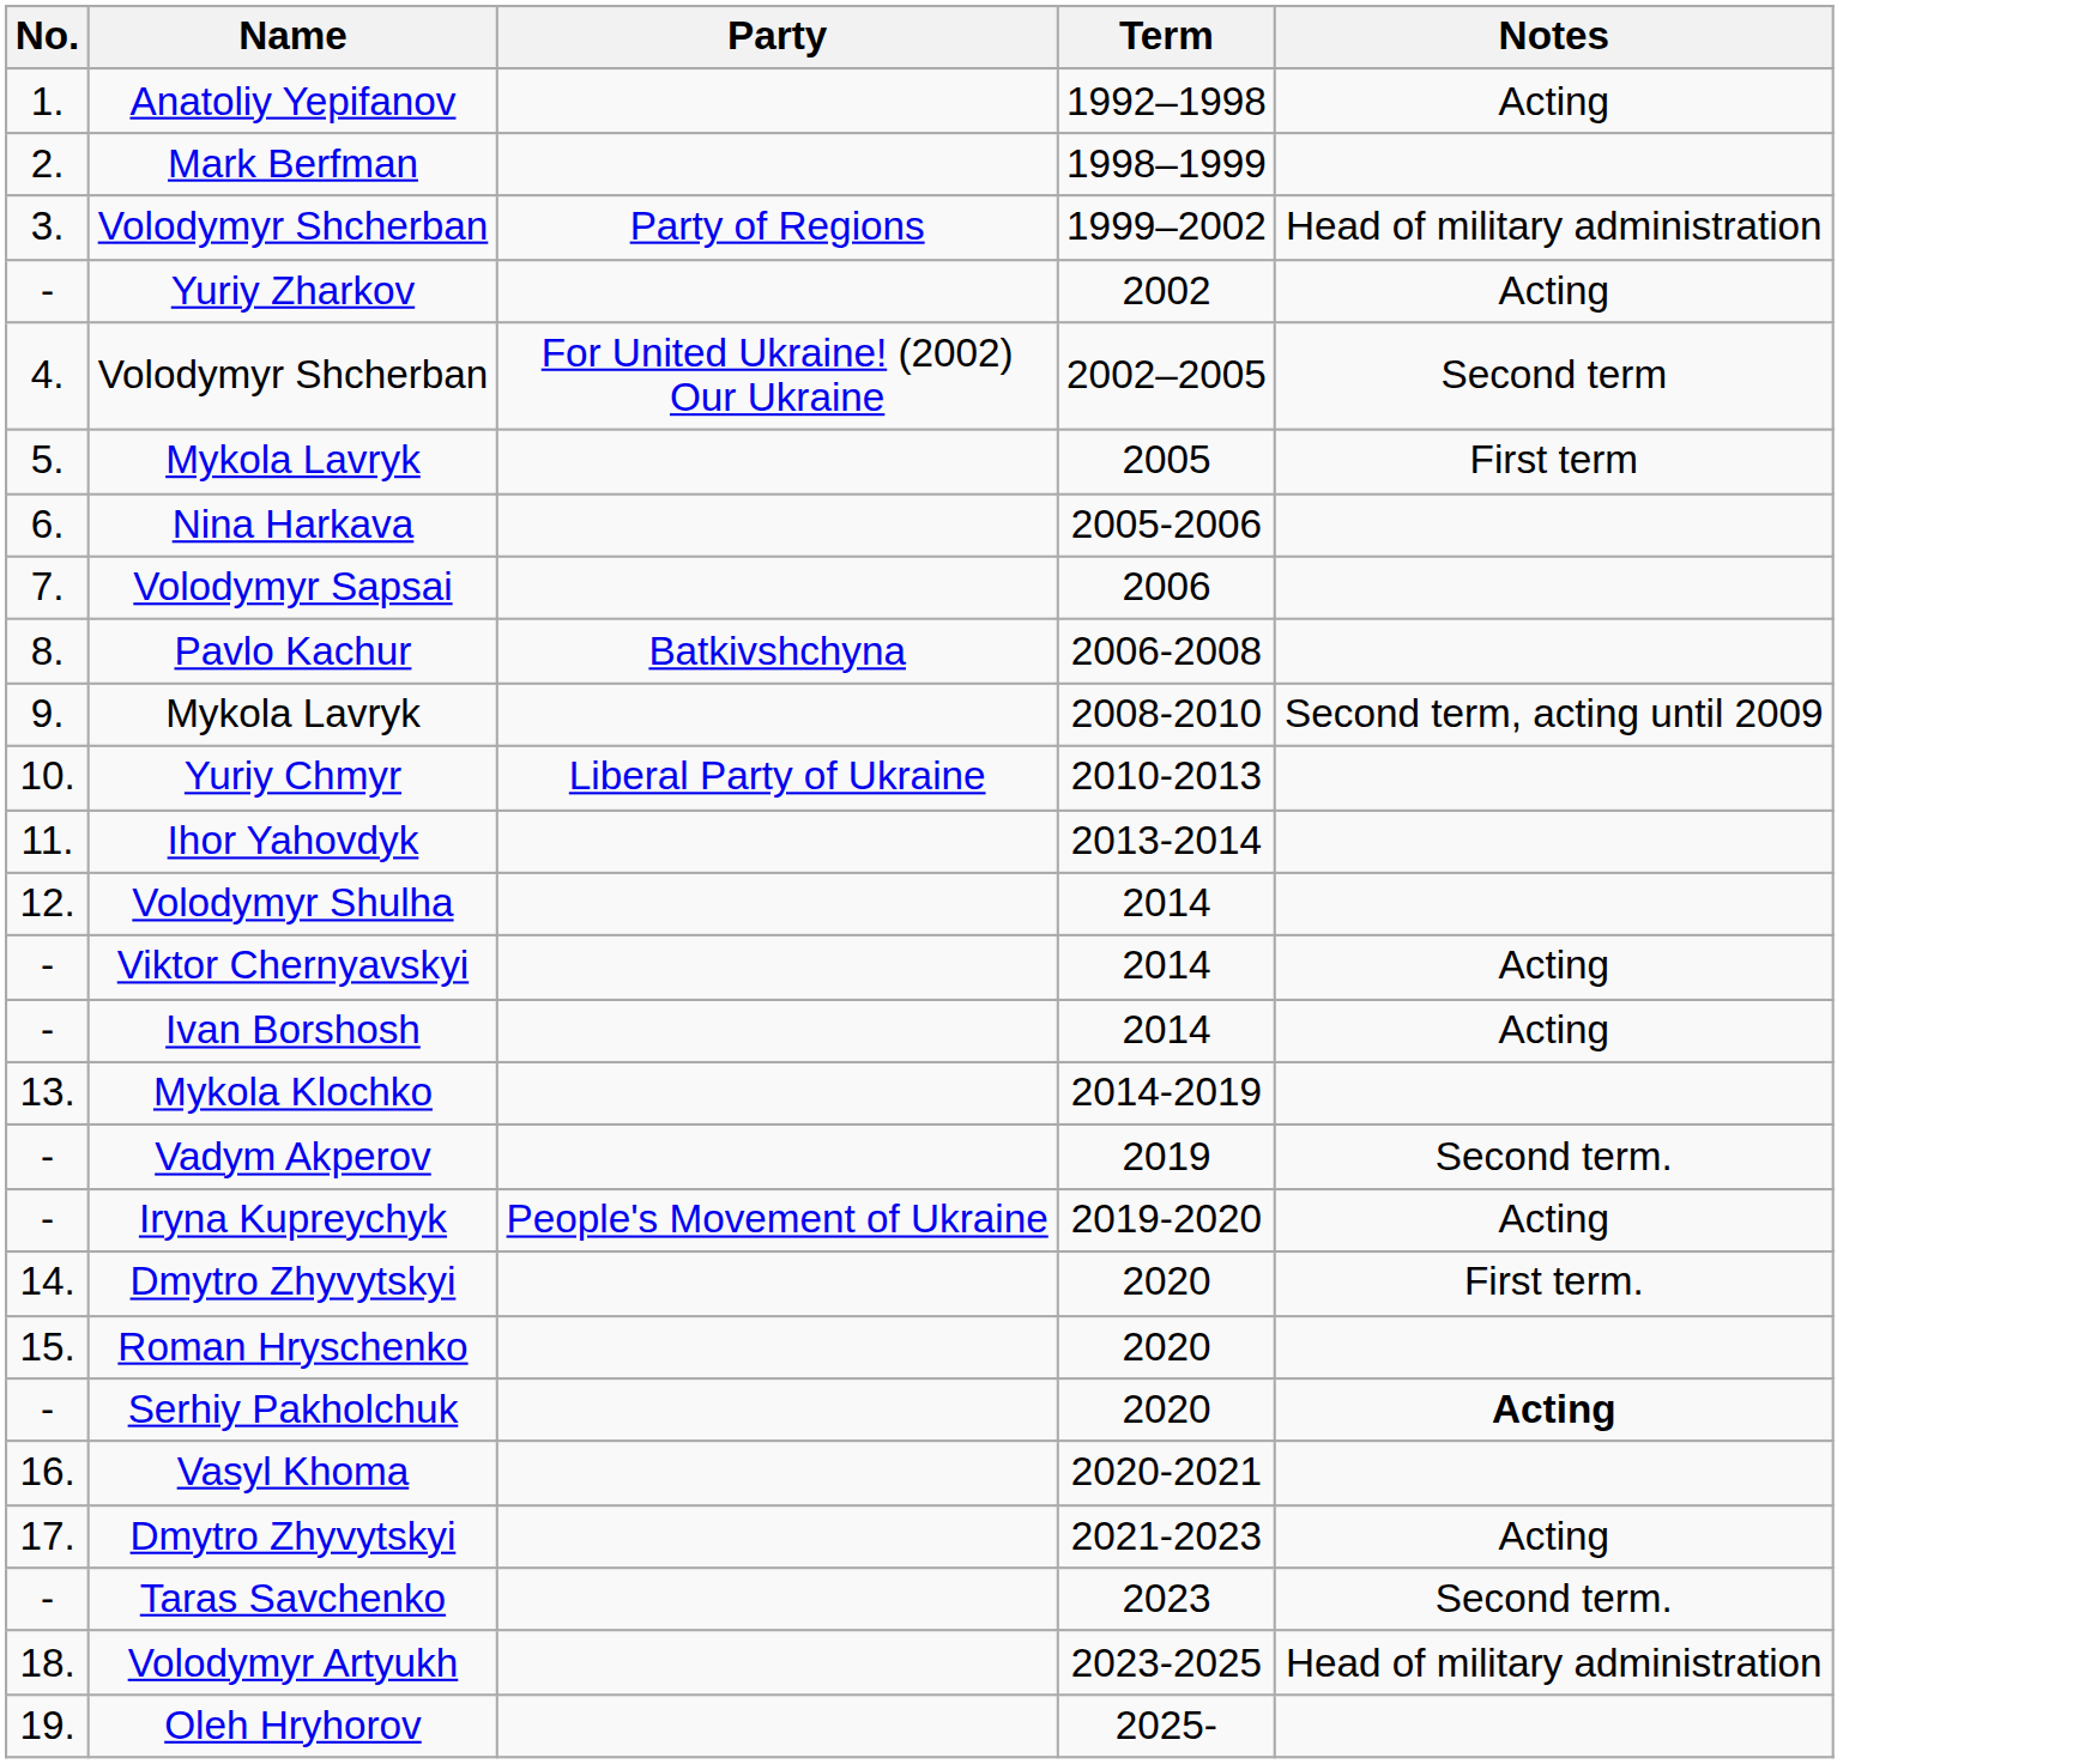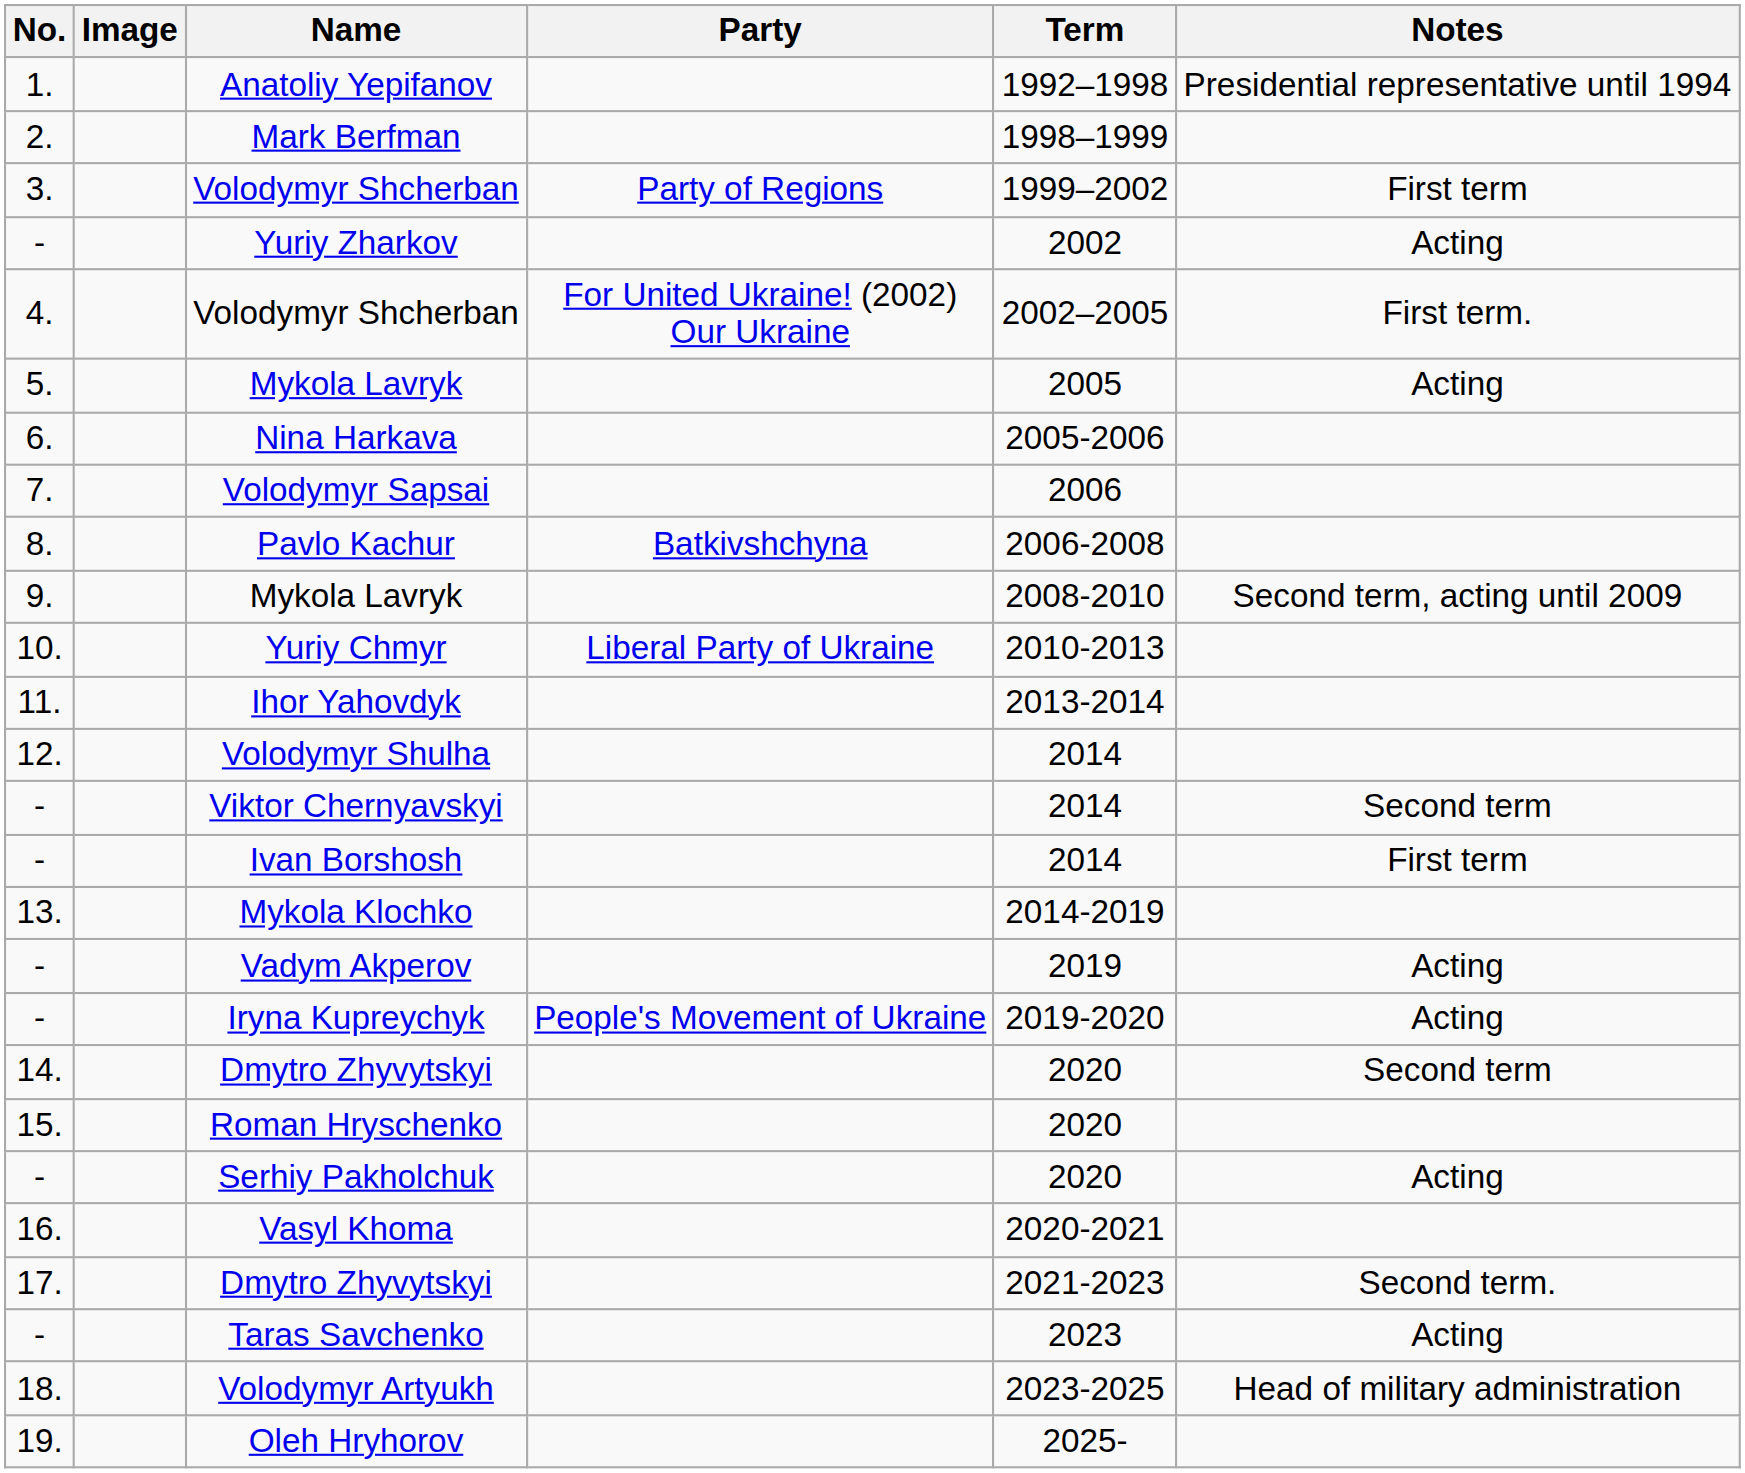+ column: Image
Anatoliy Yepifanov | Notes: Acting -> Presidential representative until 1994
3. / Volodymyr Shcherban | Notes: Head of military administration -> First term
4. / Volodymyr Shcherban | Notes: Second term -> First term.
5. / Mykola Lavryk | Notes: First term -> Acting
Viktor Chernyavskyi | Notes: Acting -> Second term
Ivan Borshosh | Notes: Acting -> First term
Vadym Akperov | Notes: Second term. -> Acting
14. / Dmytro Zhyvytskyi | Notes: First term. -> Second term
Serhiy Pakholchuk | Notes: bold -> normal
17. / Dmytro Zhyvytskyi | Notes: Acting -> Second term.
Taras Savchenko | Notes: Second term. -> Acting
